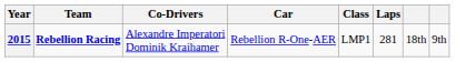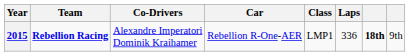2015 | Laps: 281 -> 336
2015 | column 7: normal -> bold
